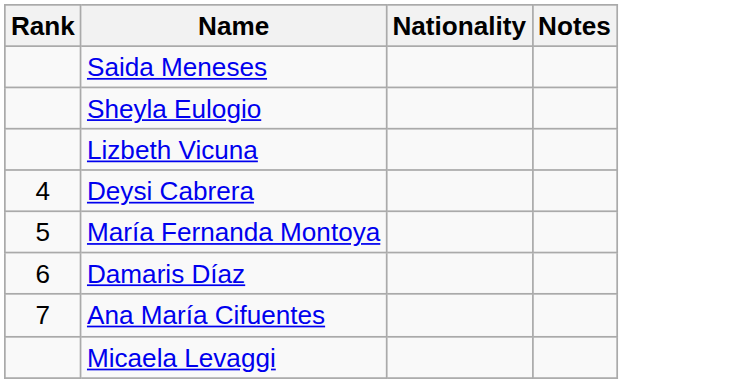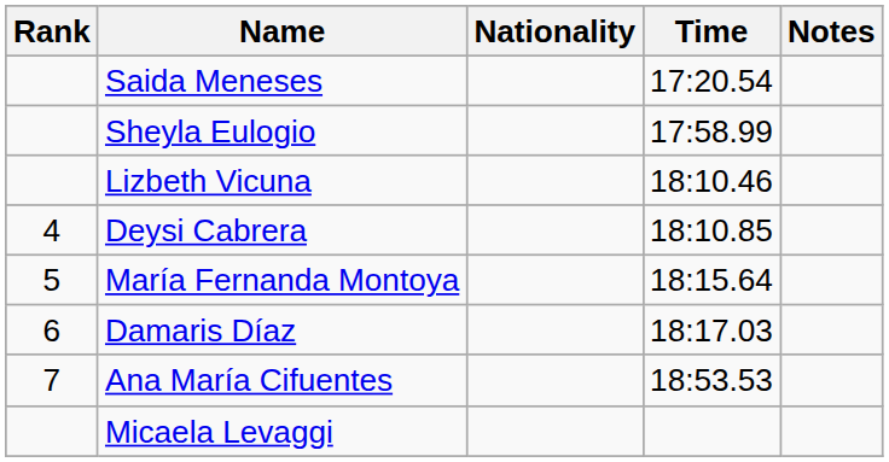+ column: Time | 17:20.54 | 17:58.99 | 18:10.46 | 18:10.85 | 18:15.64 | 18:17.03 | 18:53.53
